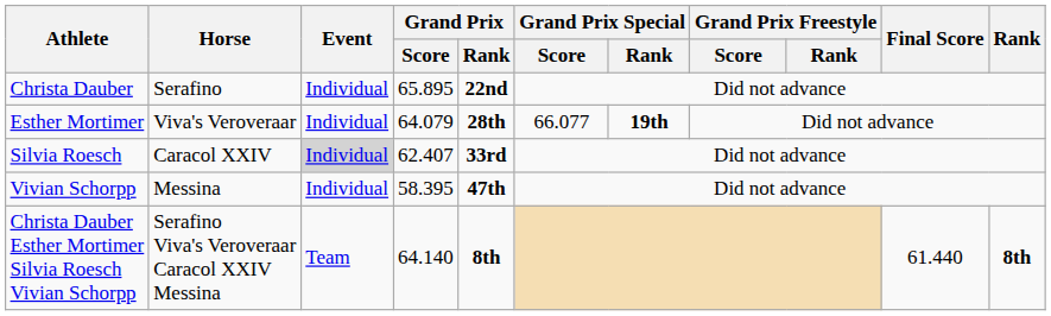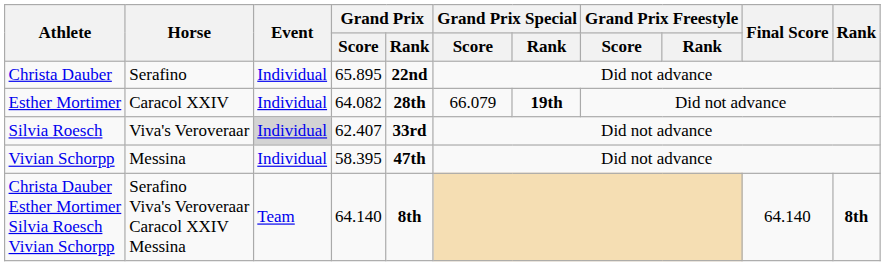Esther Mortimer | Horse: Viva's Veroveraar -> Caracol XXIV
Esther Mortimer | Grand Prix / Score: 64.079 -> 64.082
Esther Mortimer | Grand Prix Special / Score: 66.077 -> 66.079
Silvia Roesch | Horse: Caracol XXIV -> Viva's Veroveraar
Christa Dauber Esther Mortimer Silvia Roesch Vivian Schorpp | Final Score: 61.440 -> 64.140
